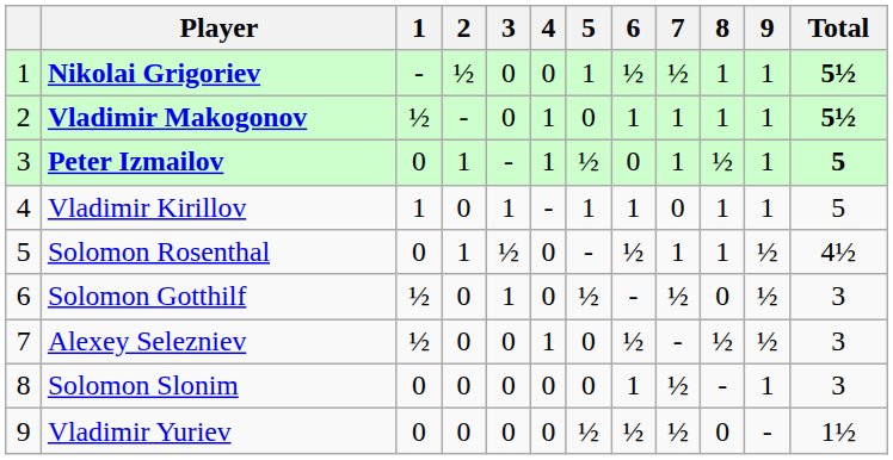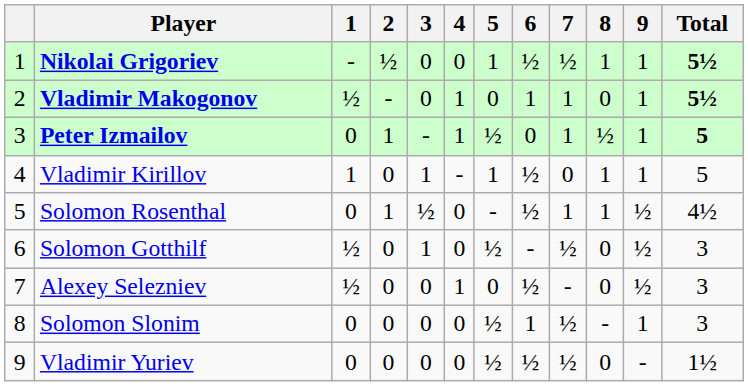Vladimir Makogonov | 8: 1 -> 0
Vladimir Kirillov | 6: 1 -> ½
Alexey Selezniev | 8: ½ -> 0
Solomon Slonim | 5: 0 -> ½
